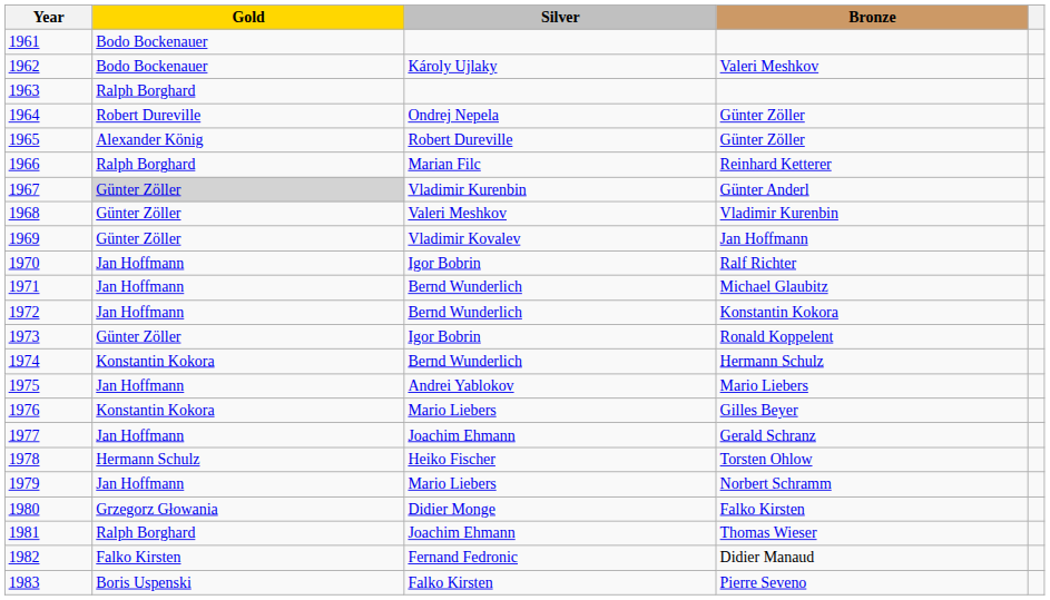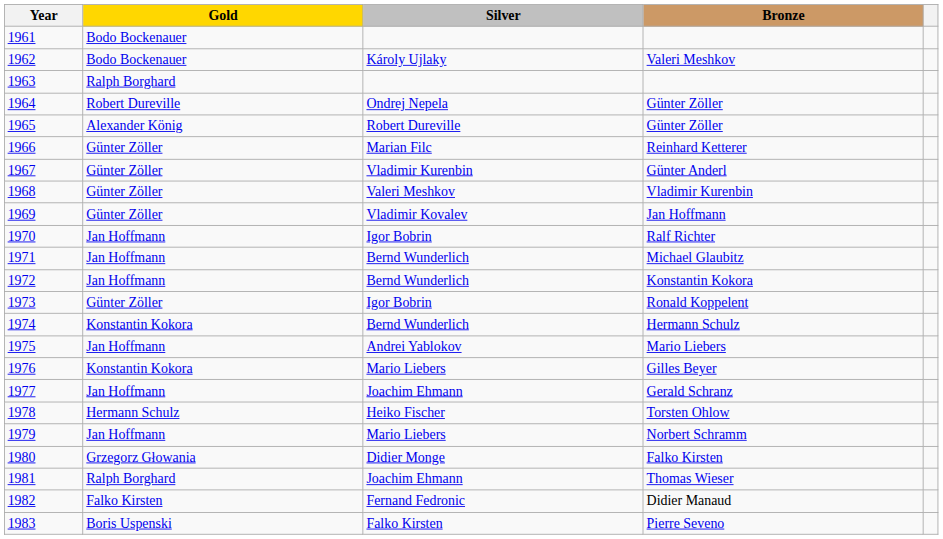Reinhard Ketterer | Gold: Ralph Borghard -> Günter Zöller
Günter Anderl | Gold: lightgrey background -> no background
